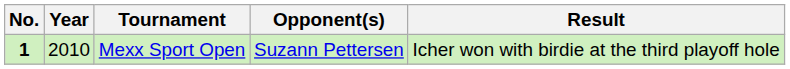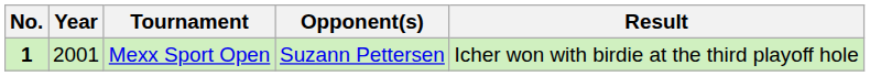Mexx Sport Open | Year: 2010 -> 2001
